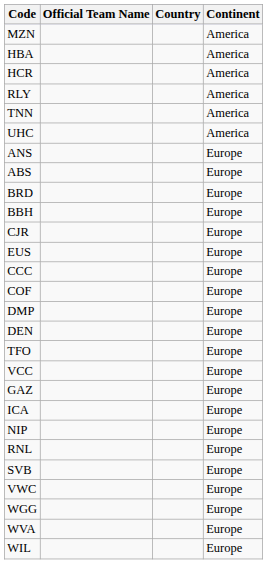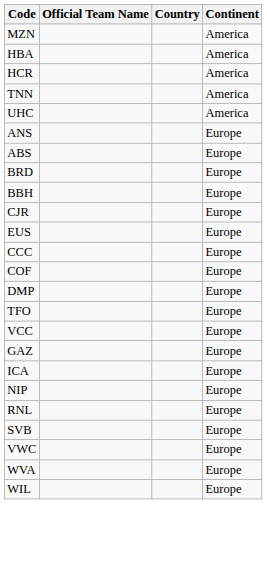- row: RLY | America
- row: DEN | Europe
- row: WGG | Europe
